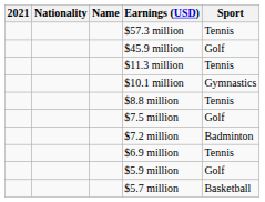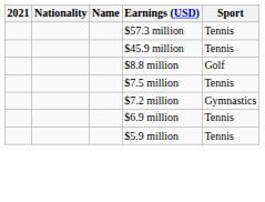$45.9 million | Sport: Golf -> Tennis
- row: $11.3 million | Tennis
- row: $10.1 million | Gymnastics
$8.8 million | Sport: Tennis -> Golf
$7.5 million | Sport: Golf -> Tennis
$7.2 million | Sport: Badminton -> Gymnastics
$5.9 million | Sport: Golf -> Tennis
- row: $5.7 million | Basketball
